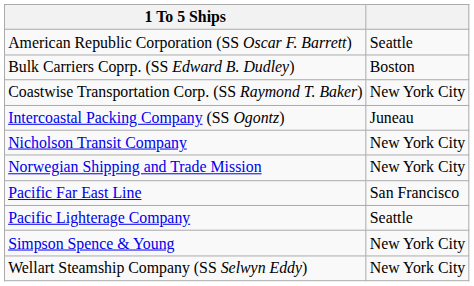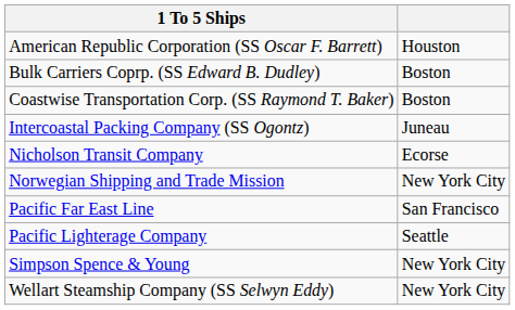American Republic Corporation (SS Oscar F. Barrett) | column 2: Seattle -> Houston
Coastwise Transportation Corp. (SS Raymond T. Baker) | column 2: New York City -> Boston
Nicholson Transit Company | column 2: New York City -> Ecorse
